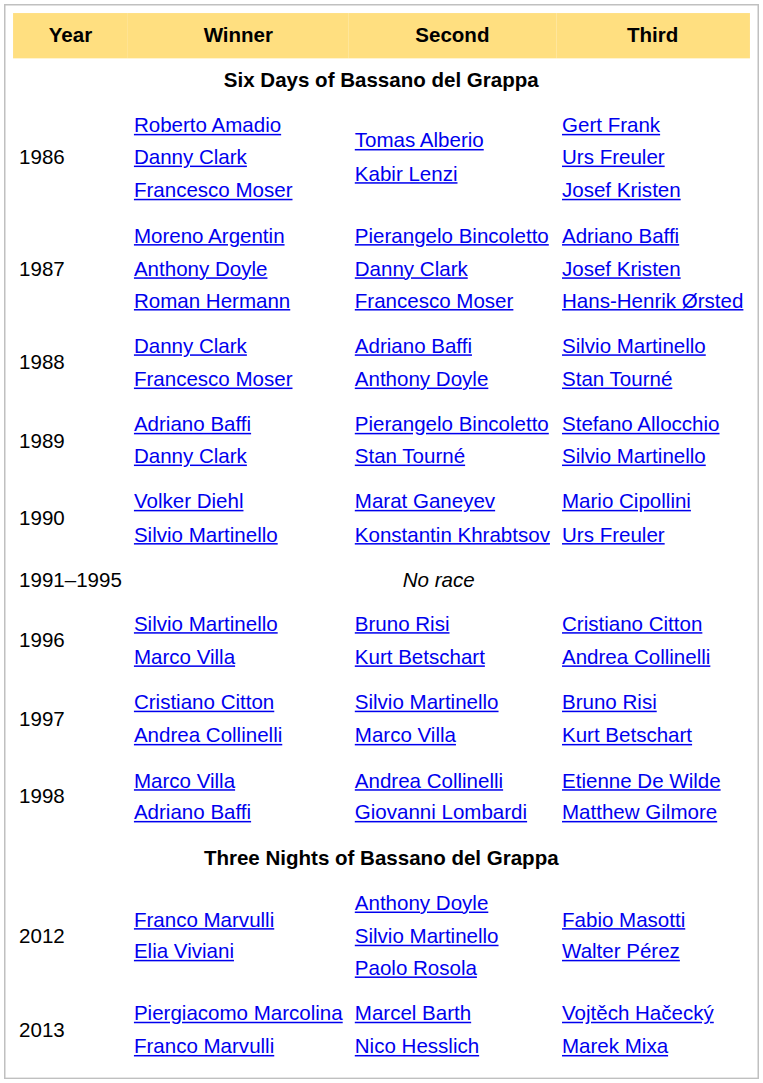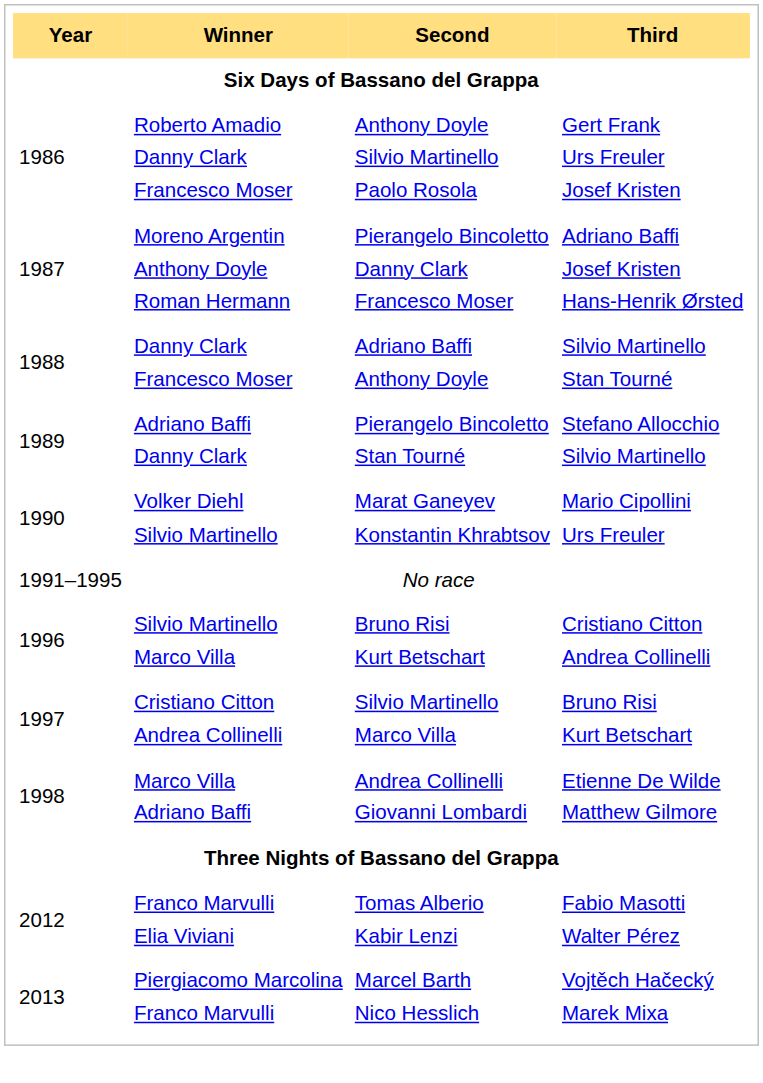Roberto Amadio Danny Clark Francesco Moser | Second: Tomas Alberio Kabir Lenzi -> Anthony Doyle Silvio Martinello Paolo Rosola
Franco Marvulli Elia Viviani | Second: Anthony Doyle Silvio Martinello Paolo Rosola -> Tomas Alberio Kabir Lenzi
